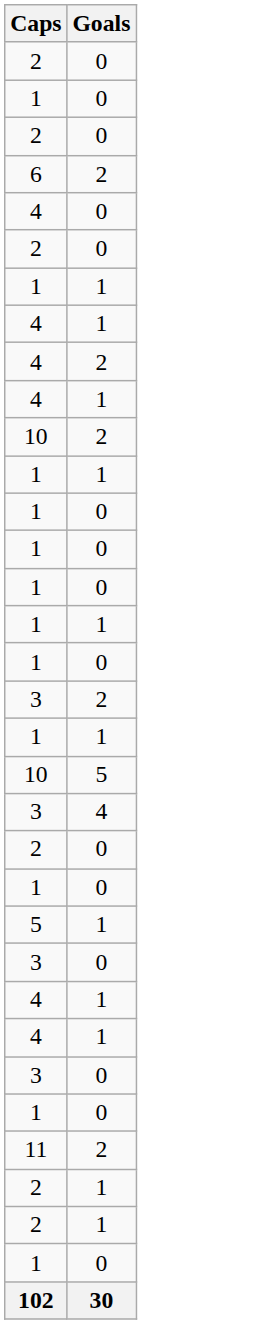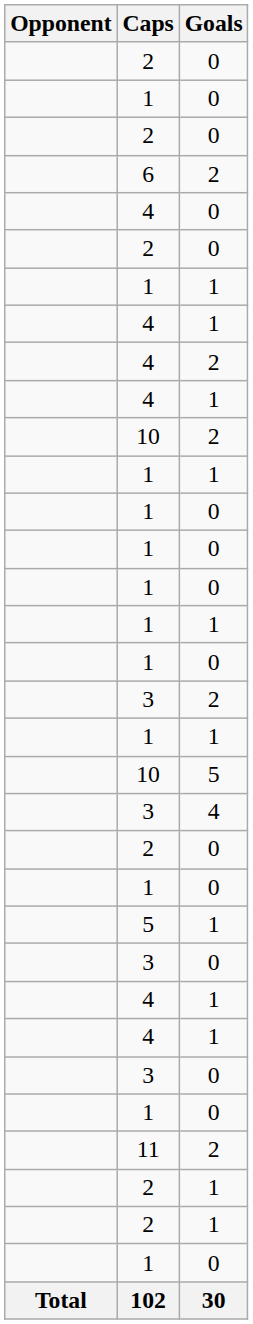+ column: Opponent | Total
